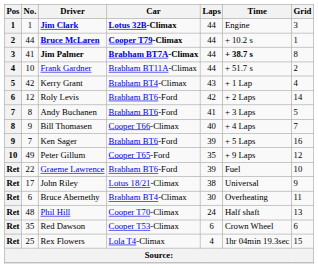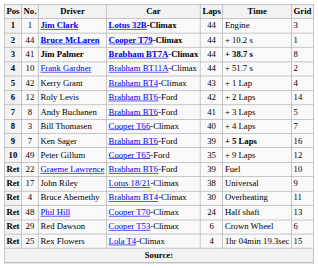Bill Thomasen | No.: 9 -> 3
Ken Sager | Time: normal -> bold
Bruce Abernethy | No.: 6 -> 4
Red Dawson | No.: 35 -> 29
